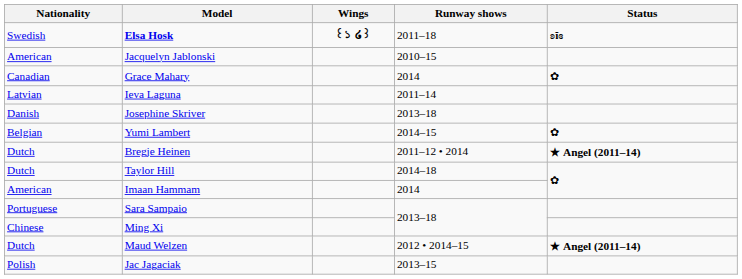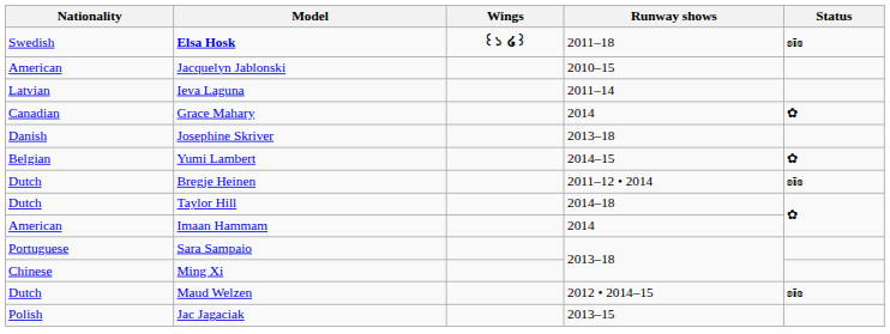rows swapped: Grace Mahary <-> Ieva Laguna
Bregje Heinen | Status: ★ Angel (2011–14) -> ʚĭɞ
Maud Welzen | Status: ★ Angel (2011–14) -> ʚĭɞ
